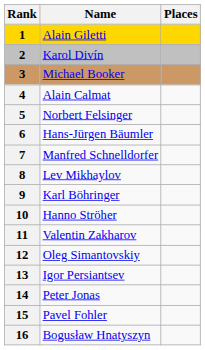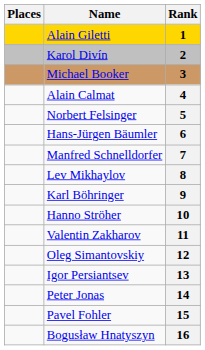columns swapped: Rank <-> Places
